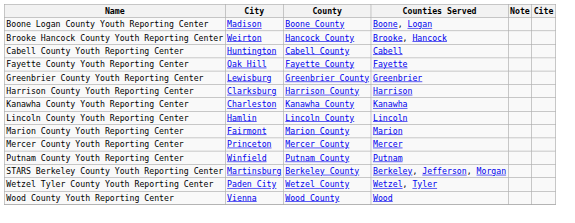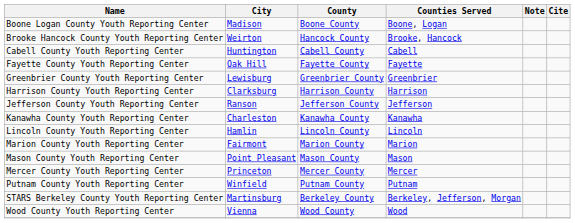+ row: Jefferson County Youth Reporting Center | Ranson | Jefferson County | Jefferson
+ row: Mason County Youth Reporting Center | Point Pleasant | Mason County | Mason
- row: Wetzel Tyler County Youth Reporting Center | Paden City | Wetzel County | Wetzel, Tyler
